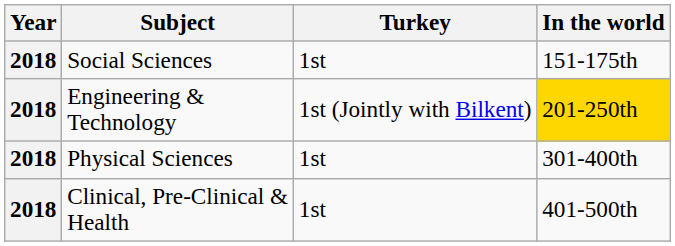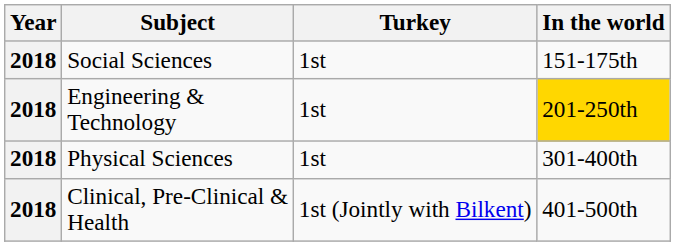Engineering & Technology | Turkey: 1st (Jointly with Bilkent) -> 1st
Clinical, Pre-Clinical & Health | Turkey: 1st -> 1st (Jointly with Bilkent)
